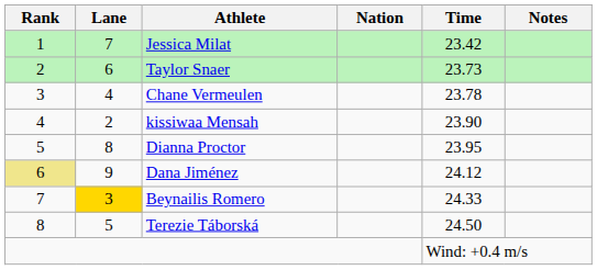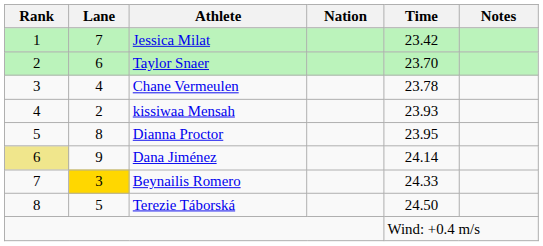Taylor Snaer | Time: 23.73 -> 23.70
kissiwaa Mensah | Time: 23.90 -> 23.93
Dana Jiménez | Time: 24.12 -> 24.14
